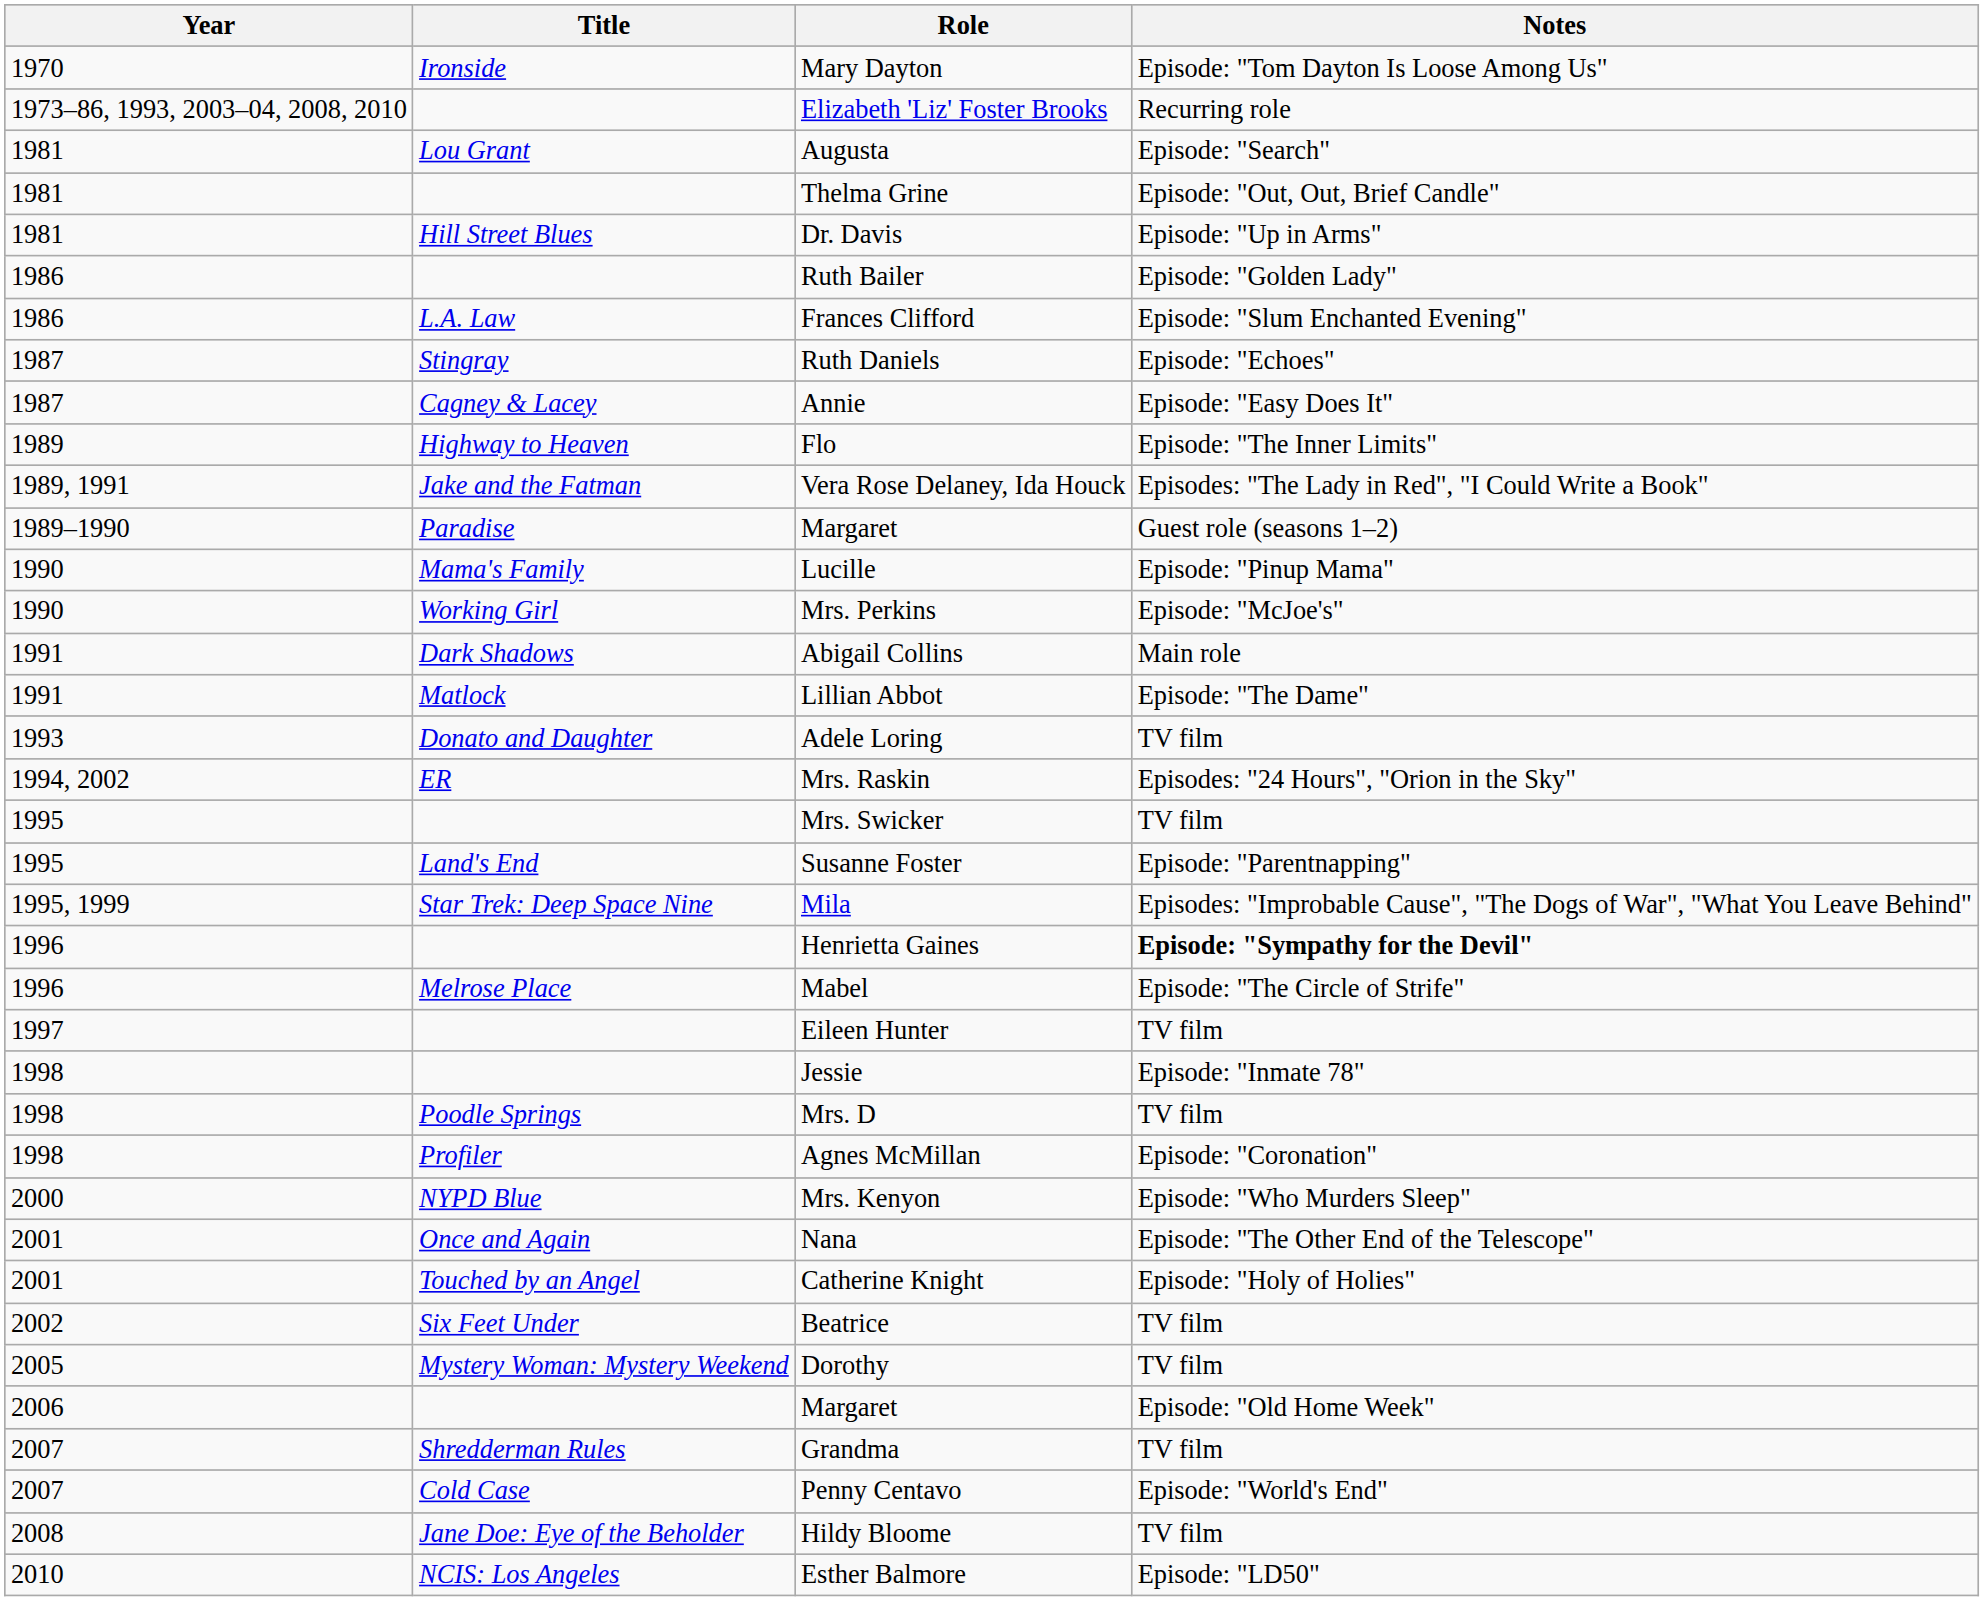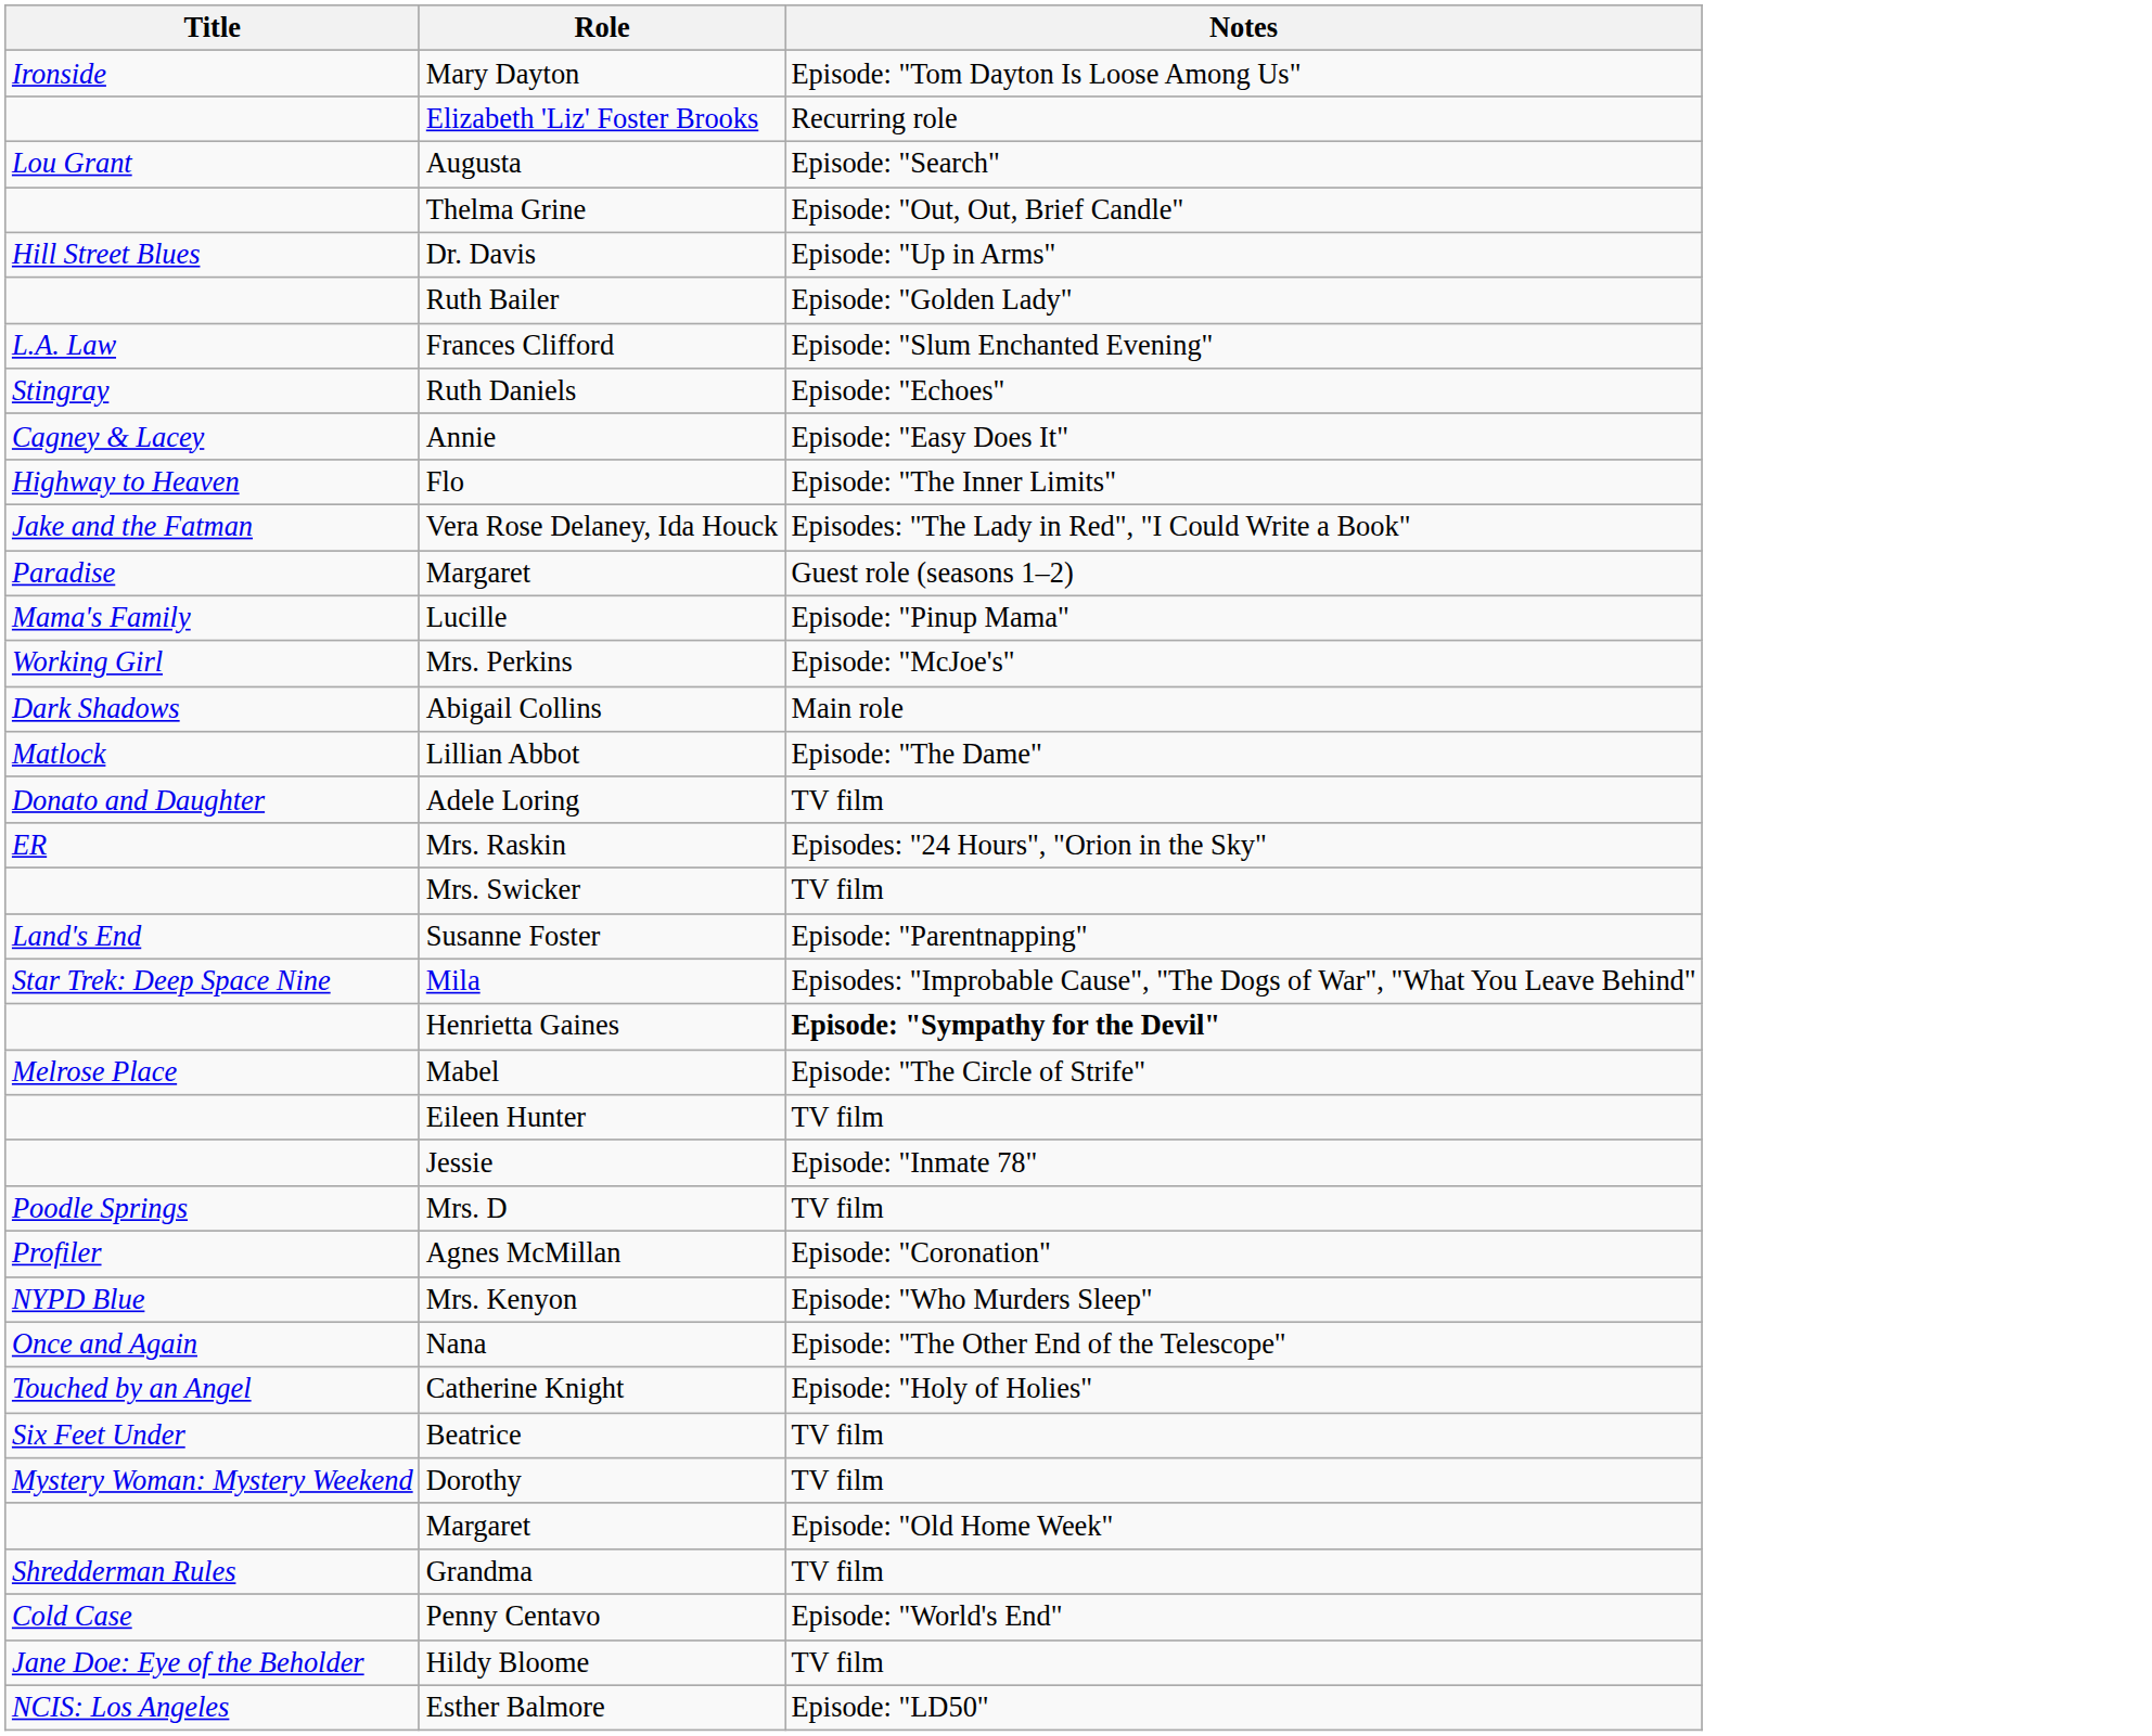- column: Year | 1970 | 1973–86, 1993, 2003–04, 2008, 2010 | 1981 | 1981 | 1981 | 1986 | 1986 | 1987 | 1987 | 1989 | 1989, 1991 | 1989–1990 | 1990 | 1990 | 1991 | 1991 | 1993 | 1994, 2002 | 1995 | 1995 | 1995, 1999 | 1996 | 1996 | 1997 | 1998 | 1998 | 1998 | 2000 | 2001 | 2001 | 2002 | 2005 | 2006 | 2007 | 2007 | 2008 | 2010
